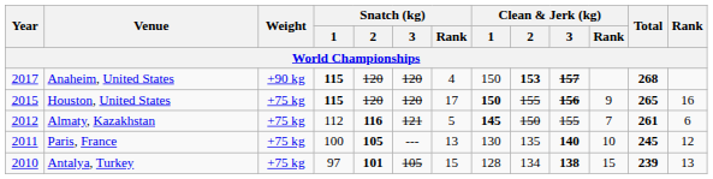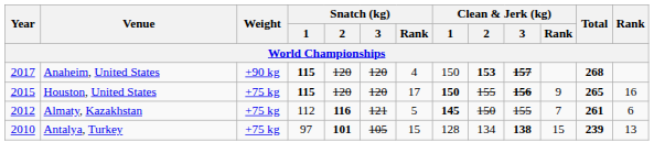- row: 2011 | Paris, France | +75 kg | 100 | 105 | --- | 13 | 130 | 135 | 140 | 10 | 245 | 12
